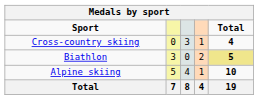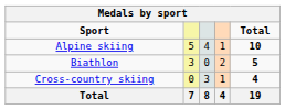rows swapped: Alpine skiing <-> Cross-country skiing
Biathlon | Total: khaki background -> no background
